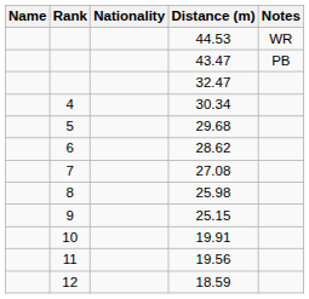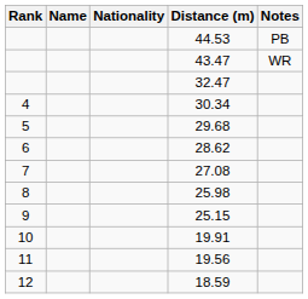columns swapped: Rank <-> Name
44.53 | Notes: WR -> PB
43.47 | Notes: PB -> WR
